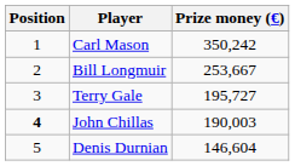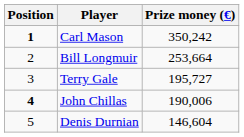Carl Mason | Position: normal -> bold
Bill Longmuir | Prize money (€): 253,667 -> 253,664
John Chillas | Prize money (€): 190,003 -> 190,006
